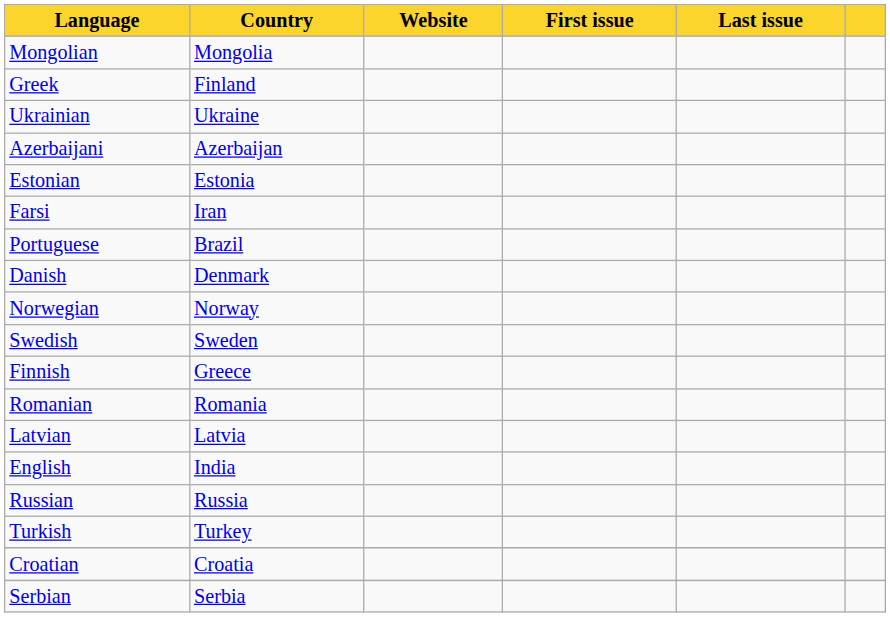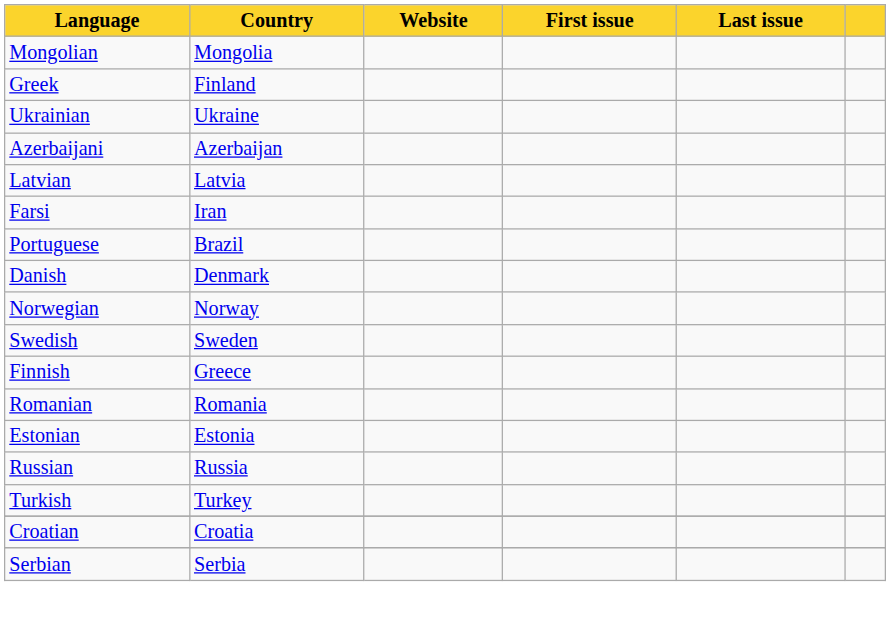rows swapped: Latvian <-> Estonian
- row: English | India
